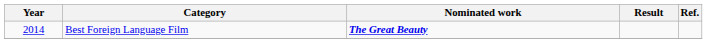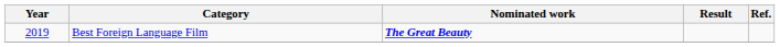Best Foreign Language Film | Year: 2014 -> 2019
